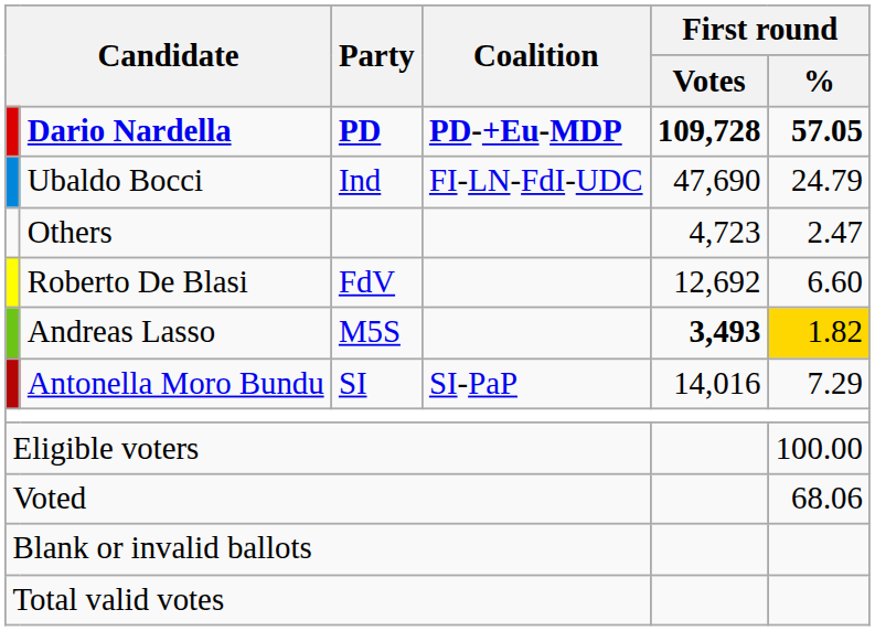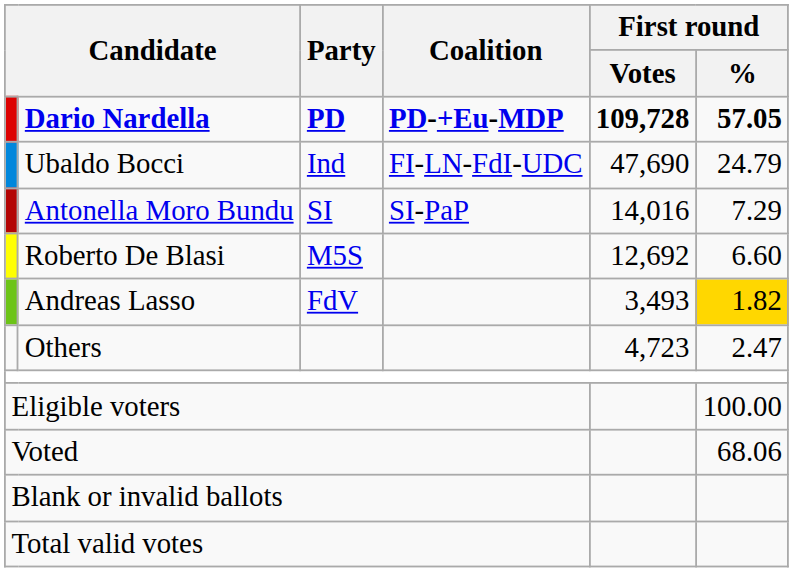rows swapped: Antonella Moro Bundu <-> Others
Roberto De Blasi | Party: FdV -> M5S
Andreas Lasso | Party: M5S -> FdV
Andreas Lasso | First round / Votes: bold -> normal
